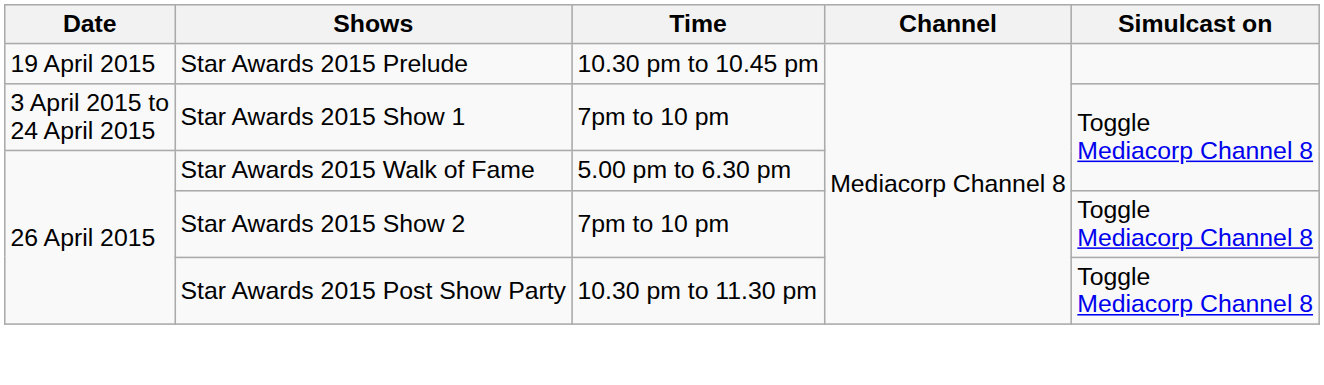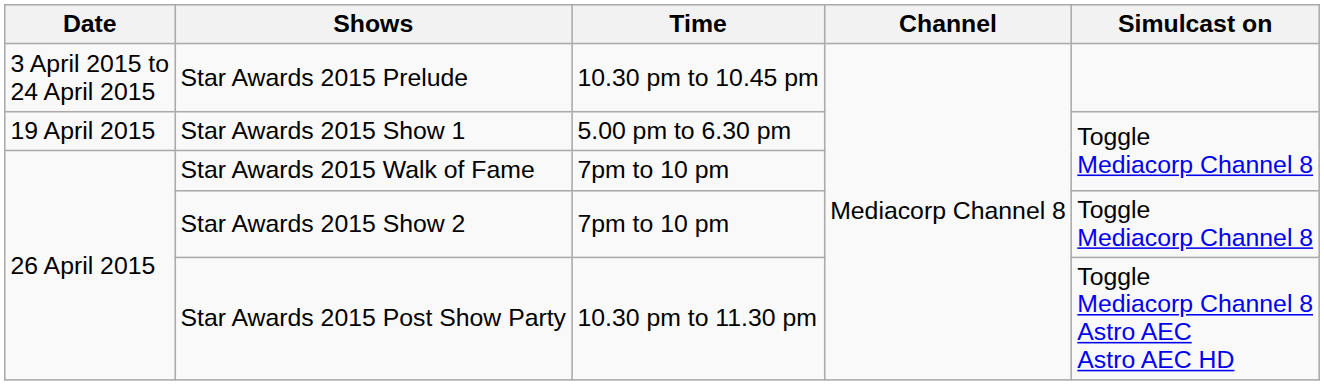Star Awards 2015 Prelude | Date: 19 April 2015 -> 3 April 2015 to 24 April 2015
Star Awards 2015 Show 1 | Date: 3 April 2015 to 24 April 2015 -> 19 April 2015
Star Awards 2015 Show 1 | Time: 7pm to 10 pm -> 5.00 pm to 6.30 pm
Star Awards 2015 Walk of Fame | Time: 5.00 pm to 6.30 pm -> 7pm to 10 pm
Star Awards 2015 Post Show Party | Simulcast on: Toggle Mediacorp Channel 8 -> Toggle Mediacorp Channel 8 Astro AEC Astro AEC HD
